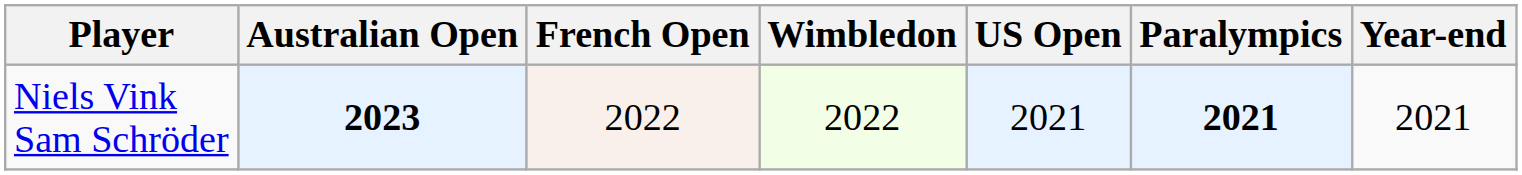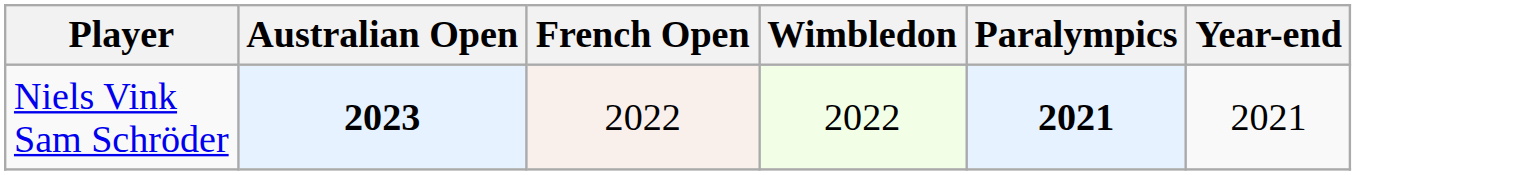- column: US Open | 2021
